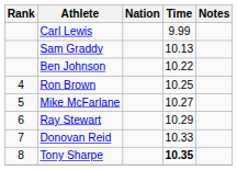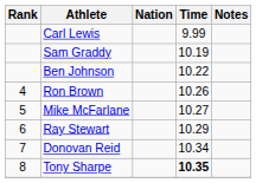Sam Graddy | Time: 10.13 -> 10.19
Ron Brown | Time: 10.25 -> 10.26
Donovan Reid | Time: 10.33 -> 10.34
